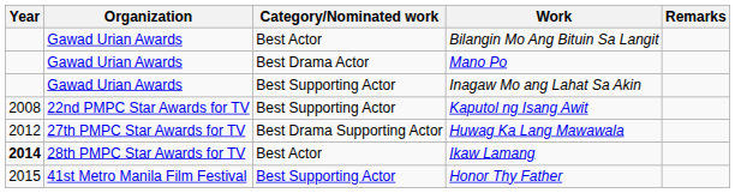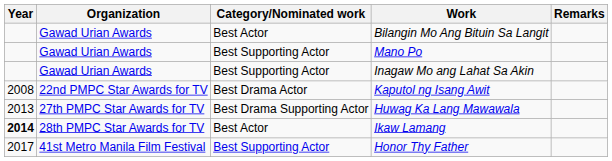Mano Po | Category/Nominated work: Best Drama Actor -> Best Supporting Actor
Kaputol ng Isang Awit | Category/Nominated work: Best Supporting Actor -> Best Drama Actor
Huwag Ka Lang Mawawala | Year: 2012 -> 2013
Honor Thy Father | Year: 2015 -> 2017
